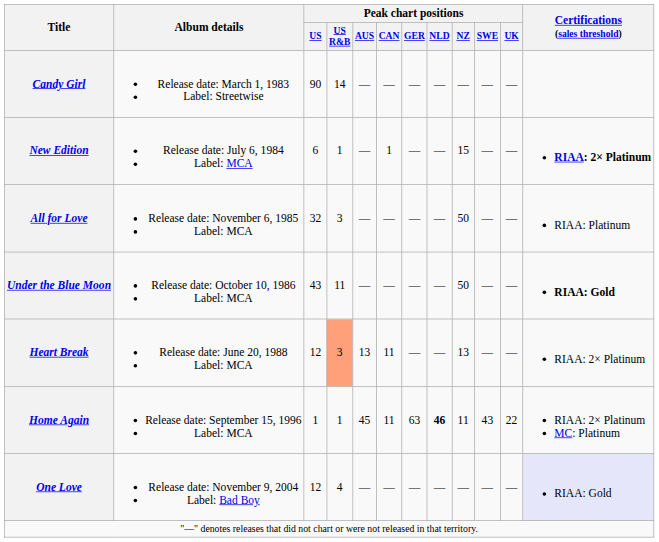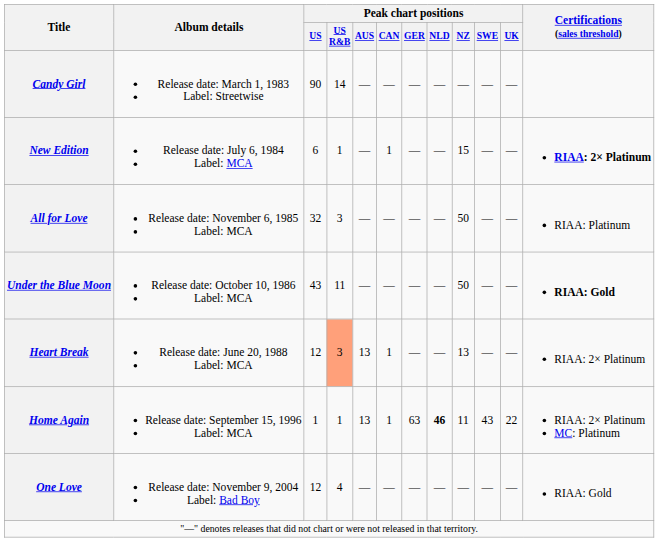Heart Break | Peak chart positions / CAN: 11 -> 1
Home Again | Peak chart positions / AUS: 45 -> 13
Home Again | Peak chart positions / CAN: 11 -> 1
One Love | Certifications (sales threshold): lavender background -> no background
